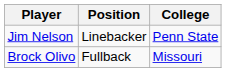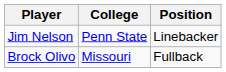columns swapped: Position <-> College
